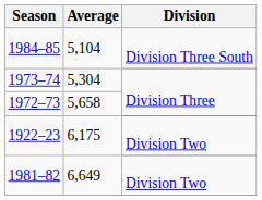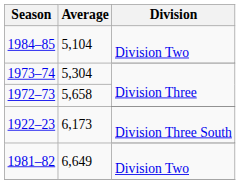1984–85 | Division: Division Three South -> Division Two
1922–23 | Average: 6,175 -> 6,173
1922–23 | Division: Division Two -> Division Three South
